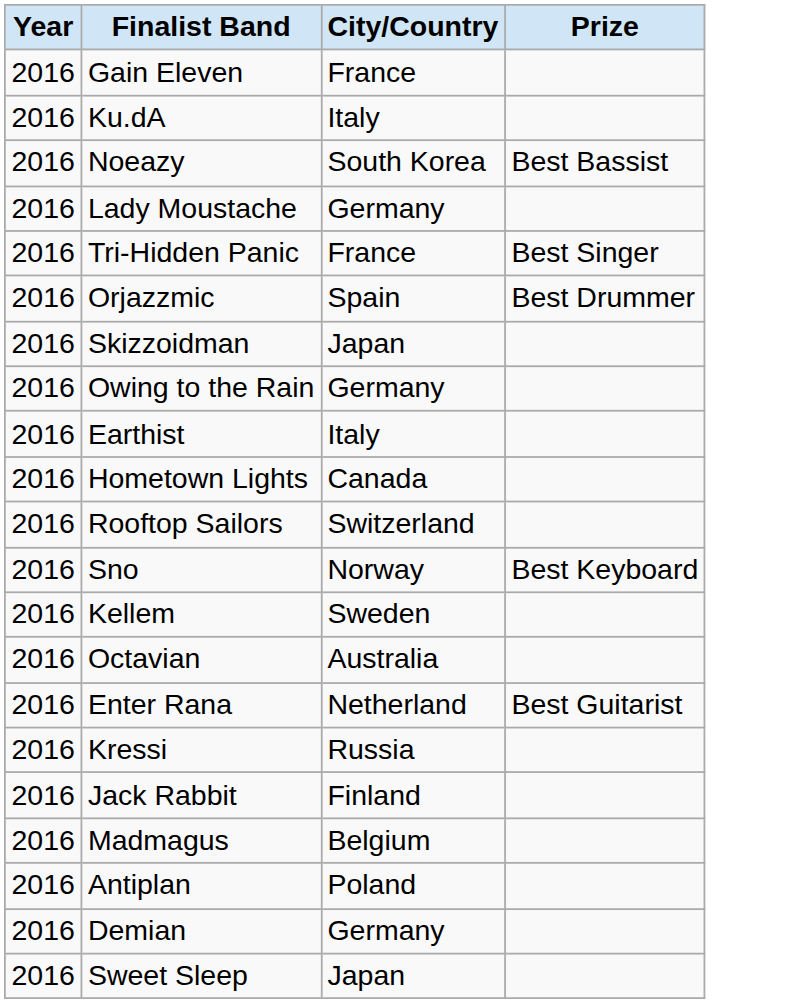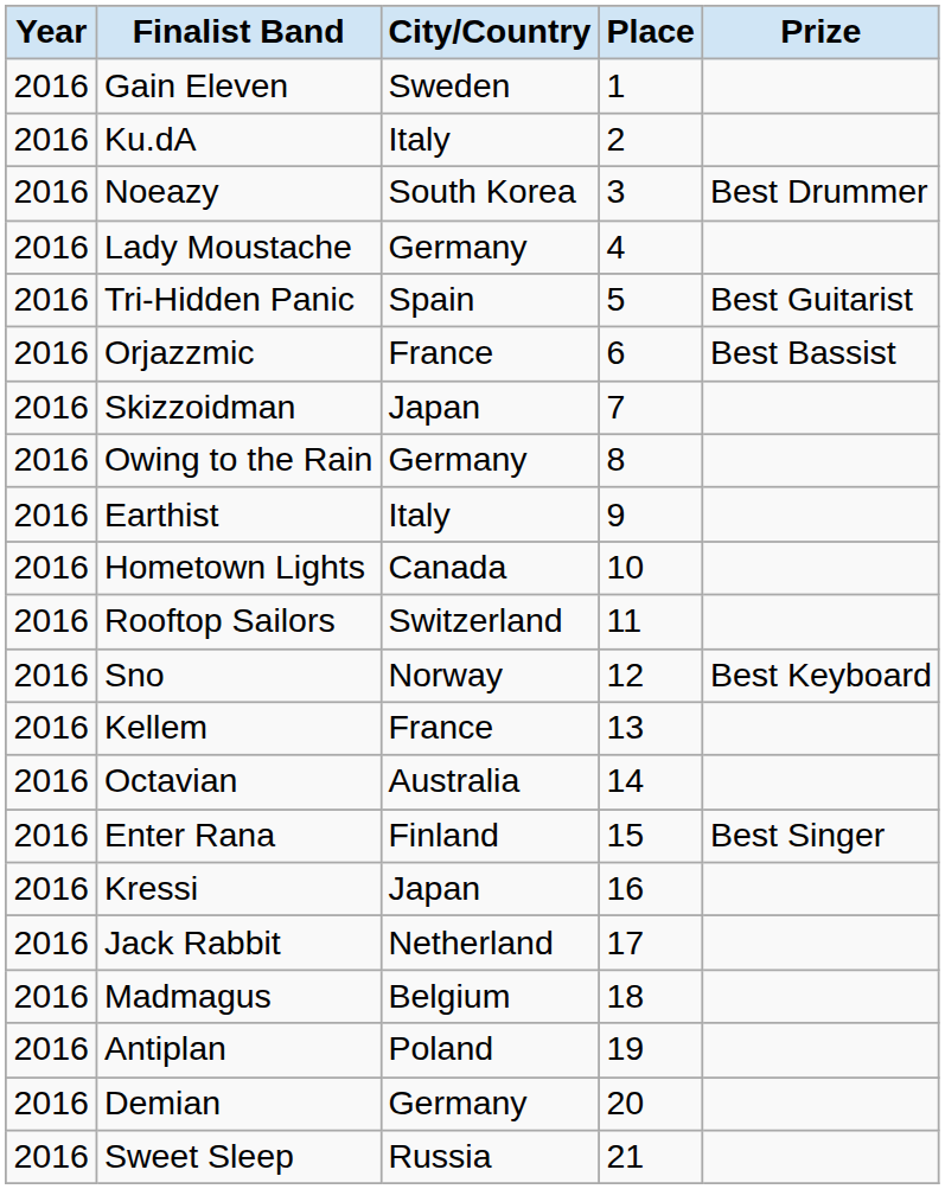+ column: Place | 1 | 2 | 3 | 4 | 5 | 6 | 7 | 8 | 9 | 10 | 11 | 12 | 13 | 14 | 15 | 16 | 17 | 18 | 19 | 20 | 21
Gain Eleven | City/Country: France -> Sweden
Noeazy | Prize: Best Bassist -> Best Drummer
Tri-Hidden Panic | City/Country: France -> Spain
Tri-Hidden Panic | Prize: Best Singer -> Best Guitarist
Orjazzmic | City/Country: Spain -> France
Orjazzmic | Prize: Best Drummer -> Best Bassist
Kellem | City/Country: Sweden -> France
Enter Rana | City/Country: Netherland -> Finland
Enter Rana | Prize: Best Guitarist -> Best Singer
Kressi | City/Country: Russia -> Japan
Jack Rabbit | City/Country: Finland -> Netherland
Sweet Sleep | City/Country: Japan -> Russia
